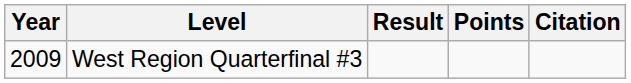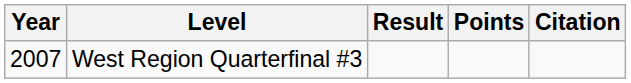West Region Quarterfinal #3 | Year: 2009 -> 2007
